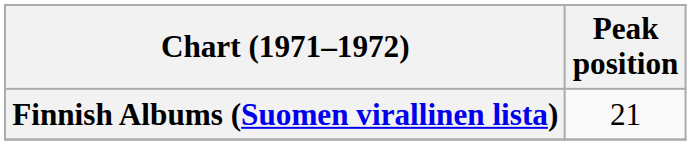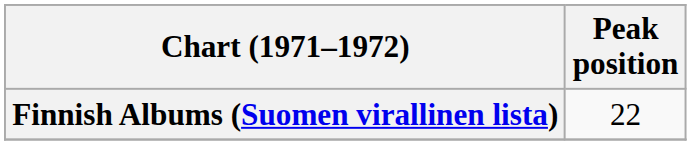Finnish Albums (Suomen virallinen lista) | Peak position: 21 -> 22
